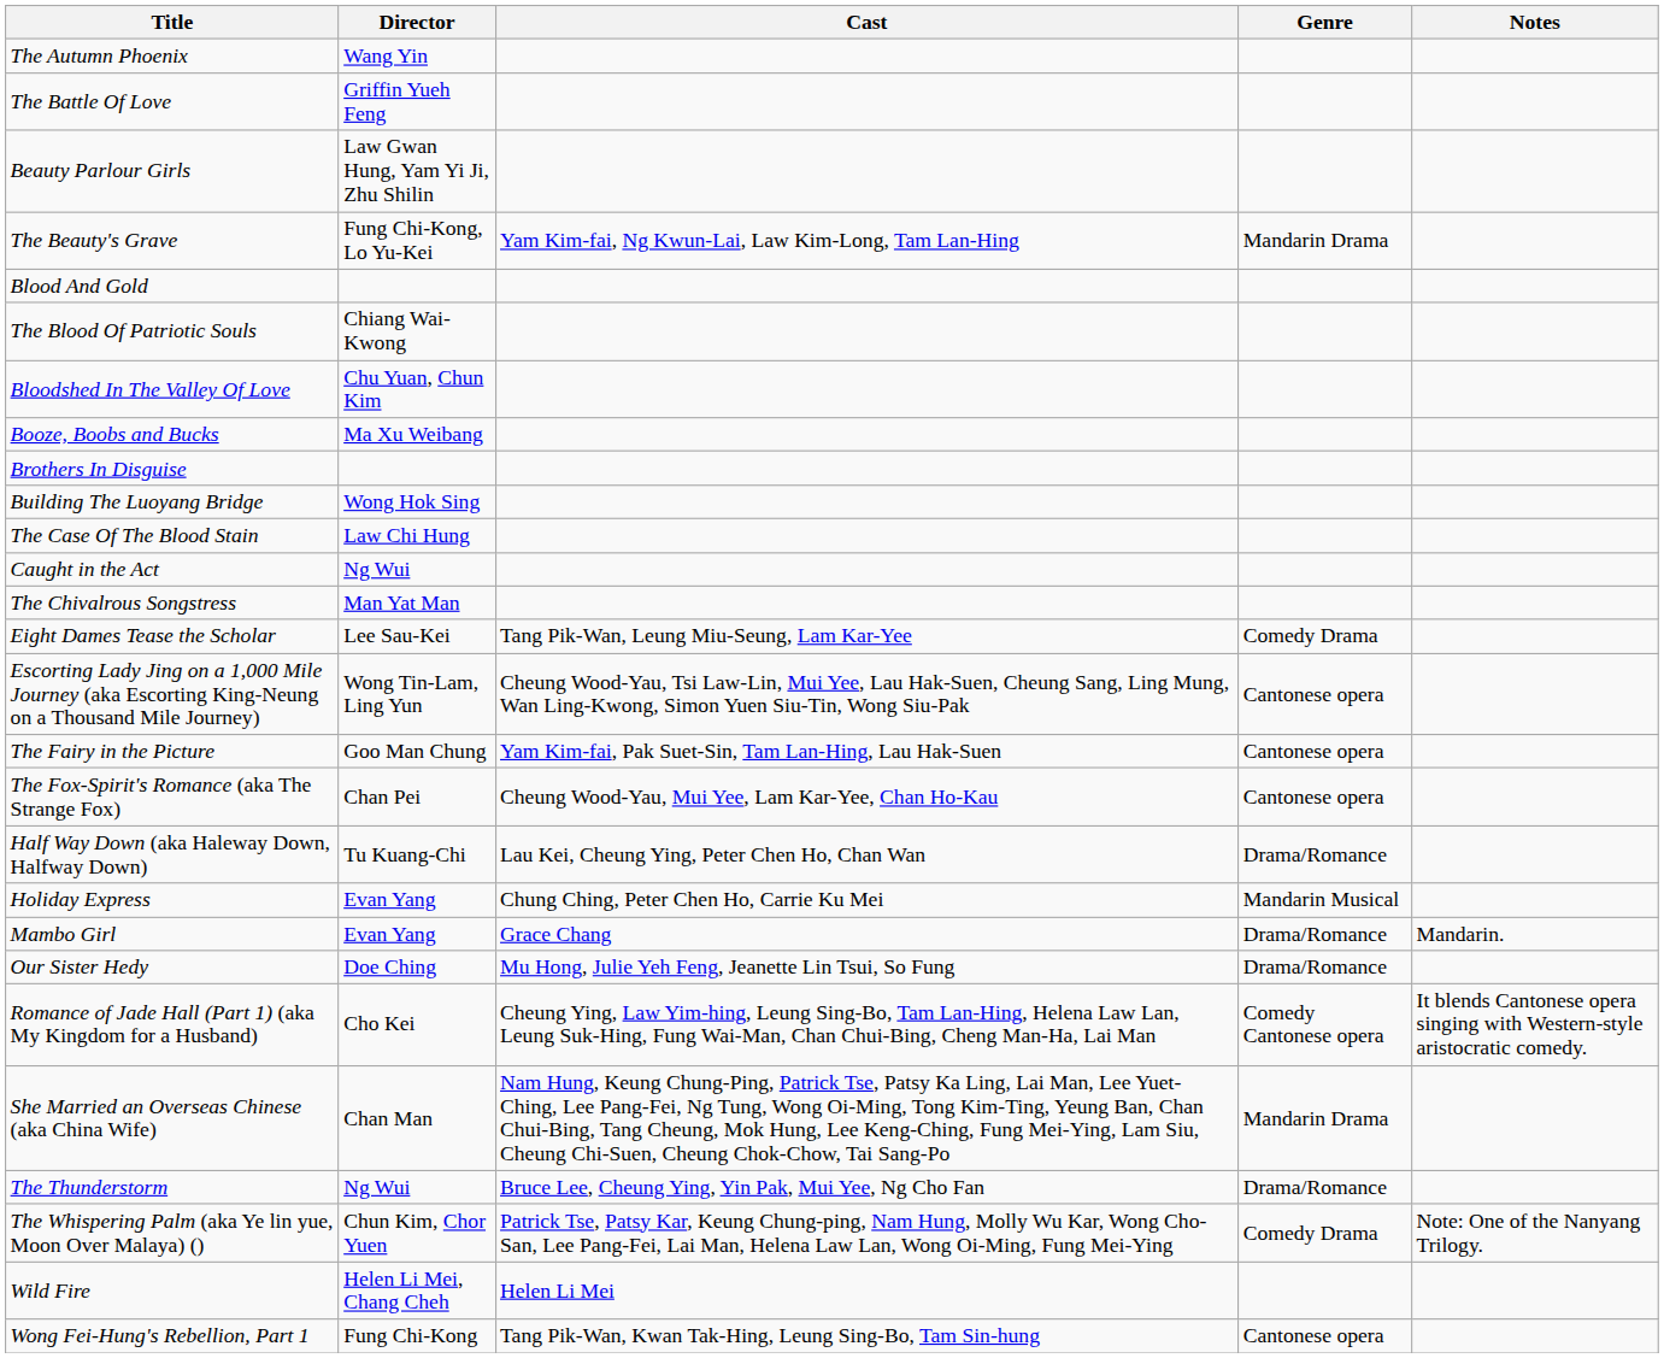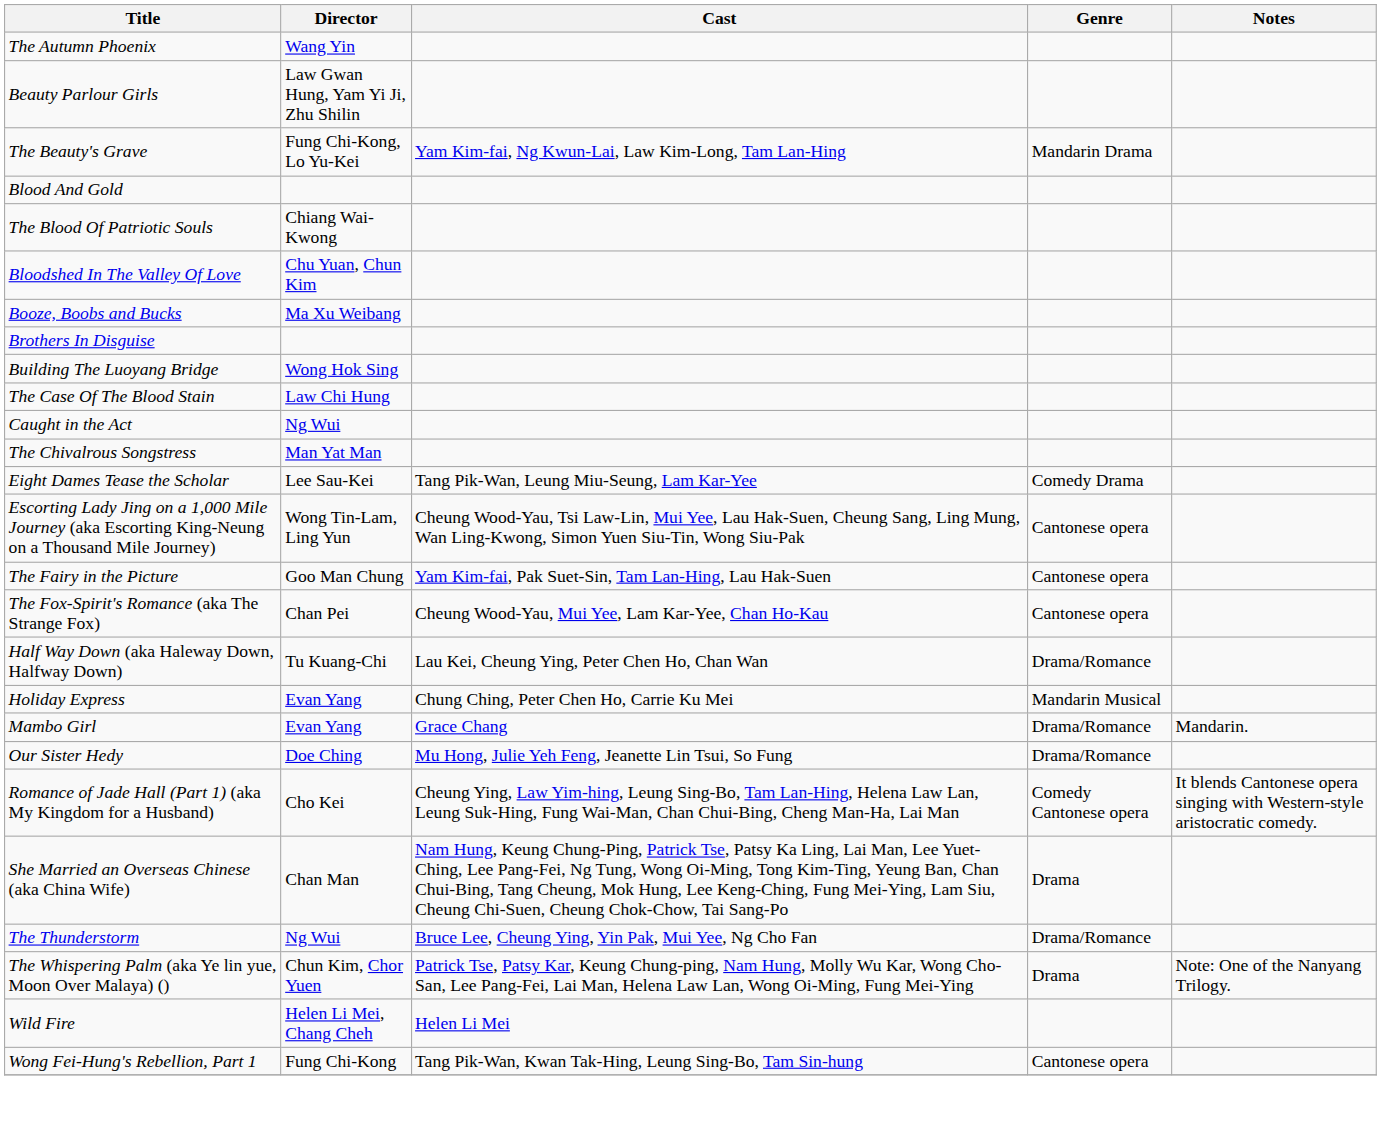- row: The Battle Of Love | Griffin Yueh Feng
She Married an Overseas Chinese (aka China Wife) | Genre: Mandarin Drama -> Drama
The Whispering Palm (aka Ye lin yue, Moon Over Malaya) () | Genre: Comedy Drama -> Drama
